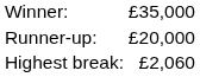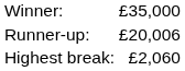Runner-up: | column 2: £20,000 -> £20,006
